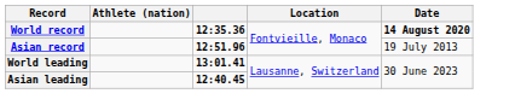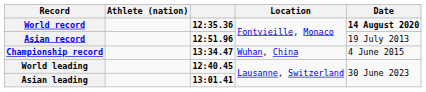+ row: Championship record | 13:34.47 | Wuhan, China | 4 June 2015
World leading | column 3: 13:01.41 -> 12:40.45
Asian leading | column 3: 12:40.45 -> 13:01.41
